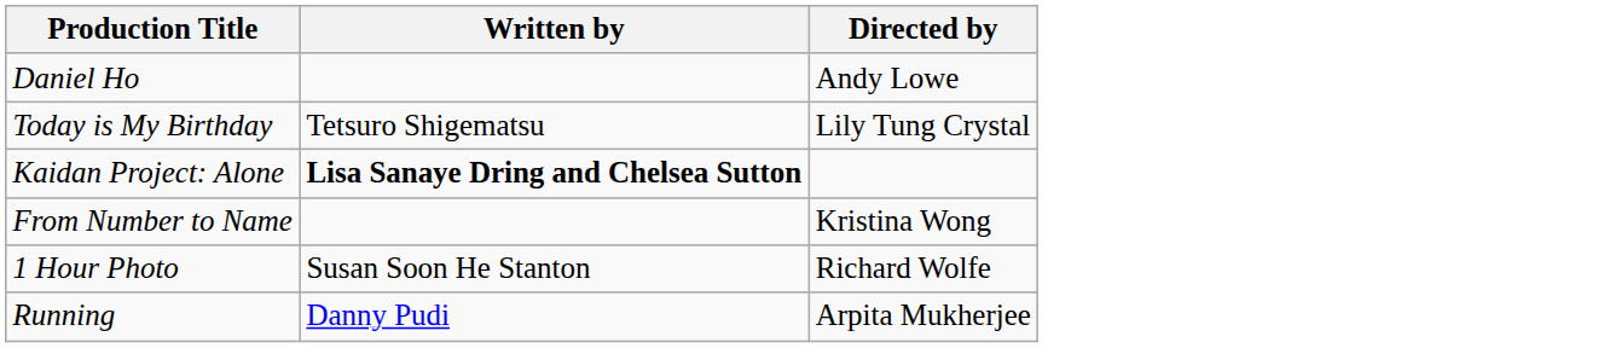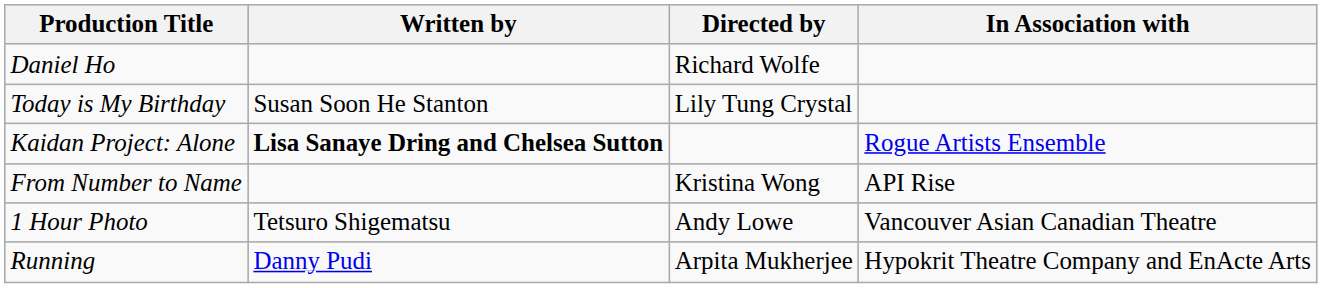+ column: In Association with | Rogue Artists Ensemble | API Rise | Vancouver Asian Canadian Theatre | Hypokrit Theatre Company and EnActe Arts
Daniel Ho | Directed by: Andy Lowe -> Richard Wolfe
Today is My Birthday | Written by: Tetsuro Shigematsu -> Susan Soon He Stanton
1 Hour Photo | Written by: Susan Soon He Stanton -> Tetsuro Shigematsu
1 Hour Photo | Directed by: Richard Wolfe -> Andy Lowe
